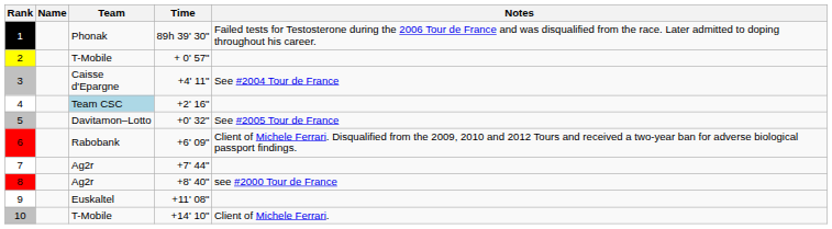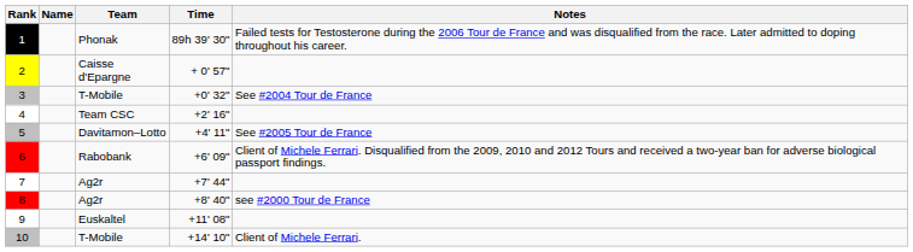2 | Team: T-Mobile -> Caisse d'Epargne
3 | Team: Caisse d'Epargne -> T-Mobile
3 | Time: +4' 11" -> +0' 32"
4 | Team: lightblue background -> no background
5 | Time: +0' 32" -> +4' 11"
